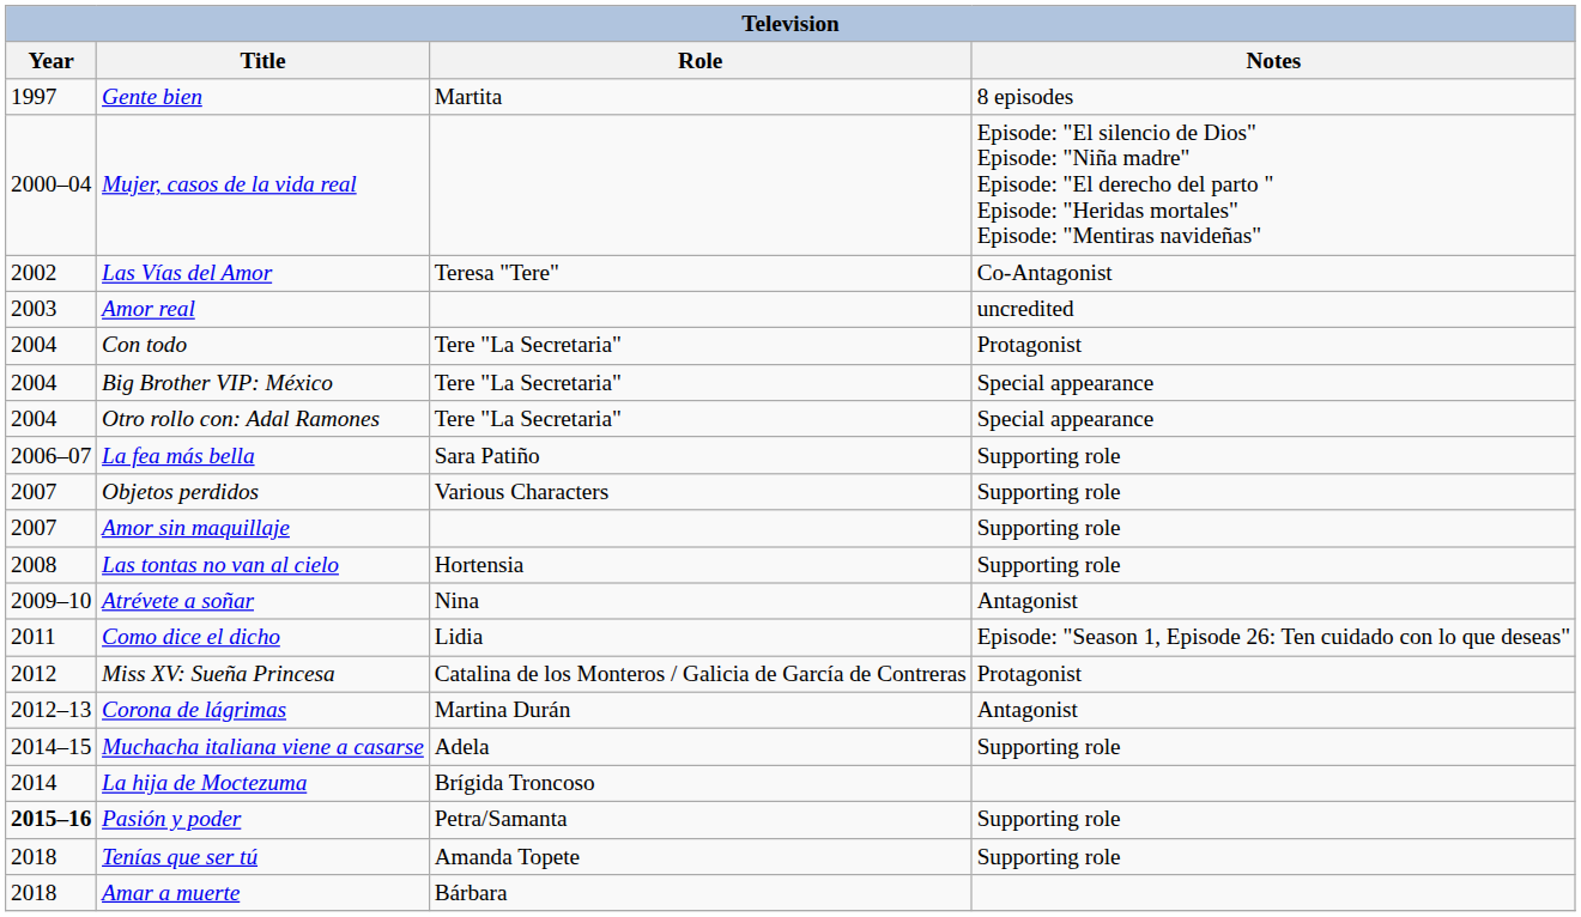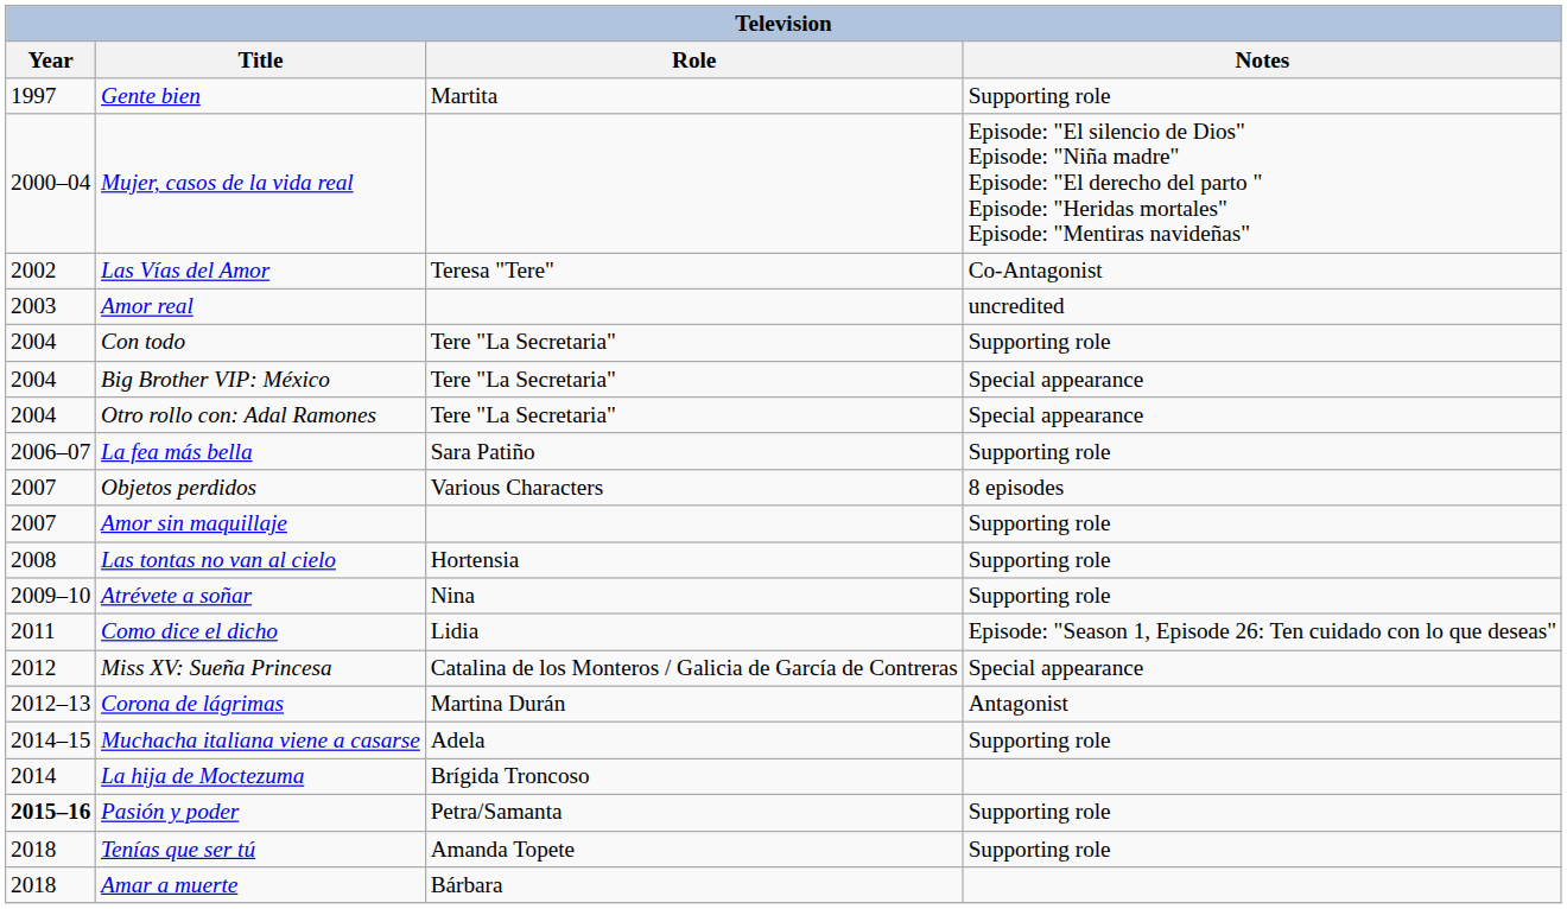Gente bien | Notes: 8 episodes -> Supporting role
Con todo | Notes: Protagonist -> Supporting role
Objetos perdidos | Notes: Supporting role -> 8 episodes
Atrévete a soñar | Notes: Antagonist -> Supporting role
Miss XV: Sueña Princesa | Notes: Protagonist -> Special appearance
